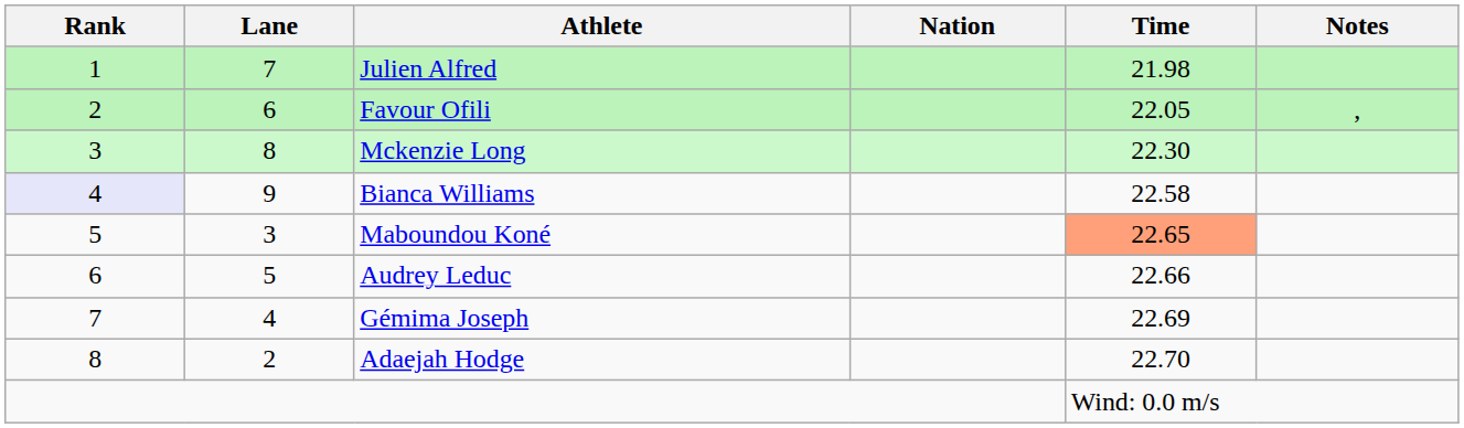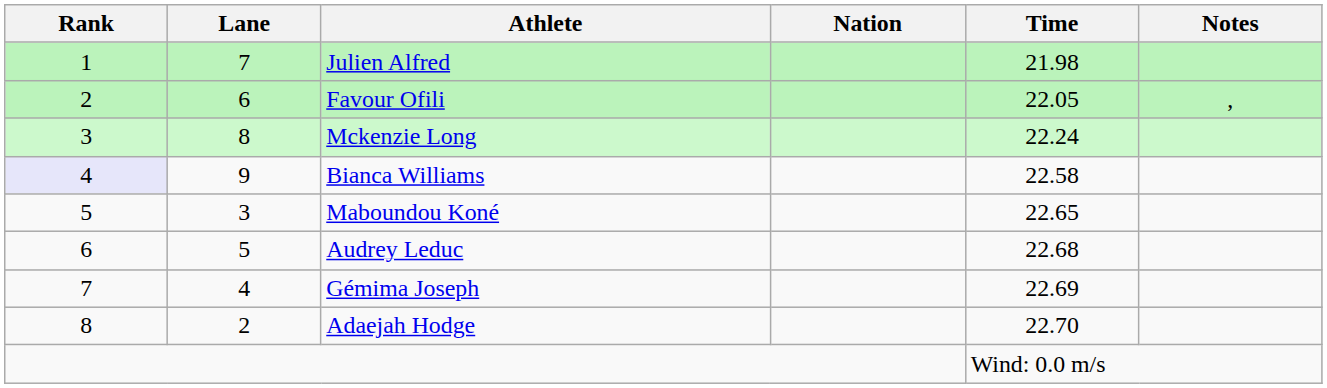Mckenzie Long | Time: 22.30 -> 22.24
Maboundou Koné | Time: lightsalmon background -> no background
Audrey Leduc | Time: 22.66 -> 22.68
